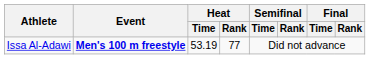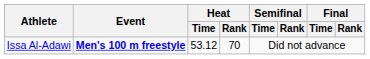Issa Al-Adawi | Heat / Time: 53.19 -> 53.12
Issa Al-Adawi | Heat / Rank: 77 -> 70
